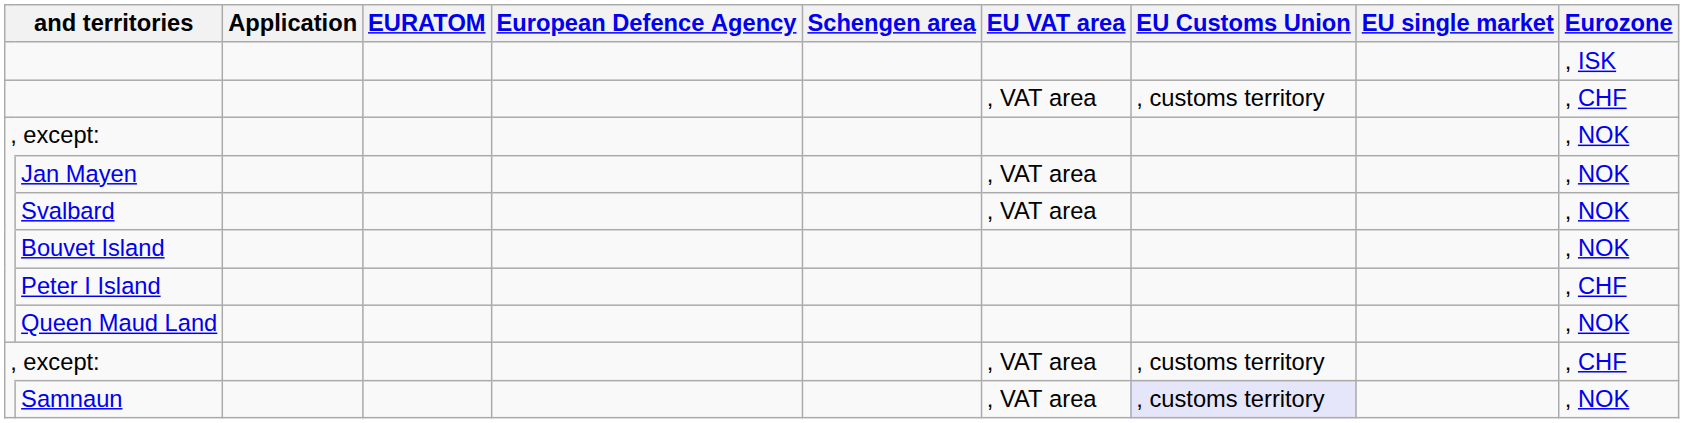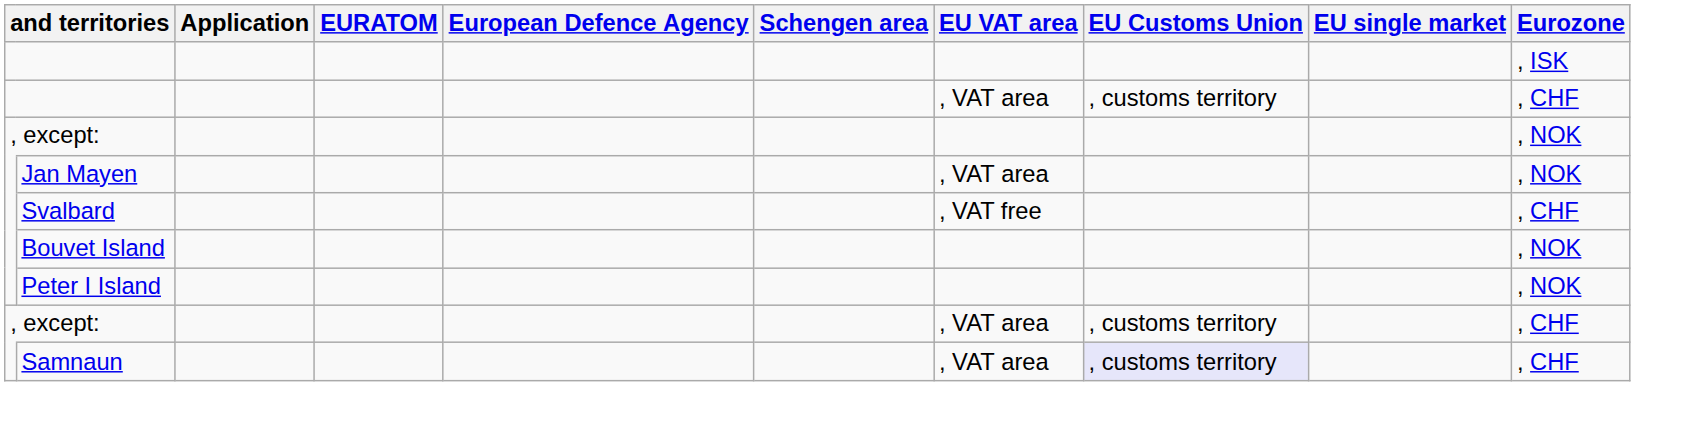Svalbard | EU VAT area: , VAT area -> , VAT free
Svalbard | Eurozone: , NOK -> , CHF
Peter I Island | Eurozone: , CHF -> , NOK
- row: Queen Maud Land | , NOK
Samnaun | Eurozone: , NOK -> , CHF
